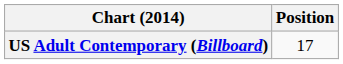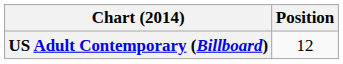US Adult Contemporary (Billboard) | Position: 17 -> 12
